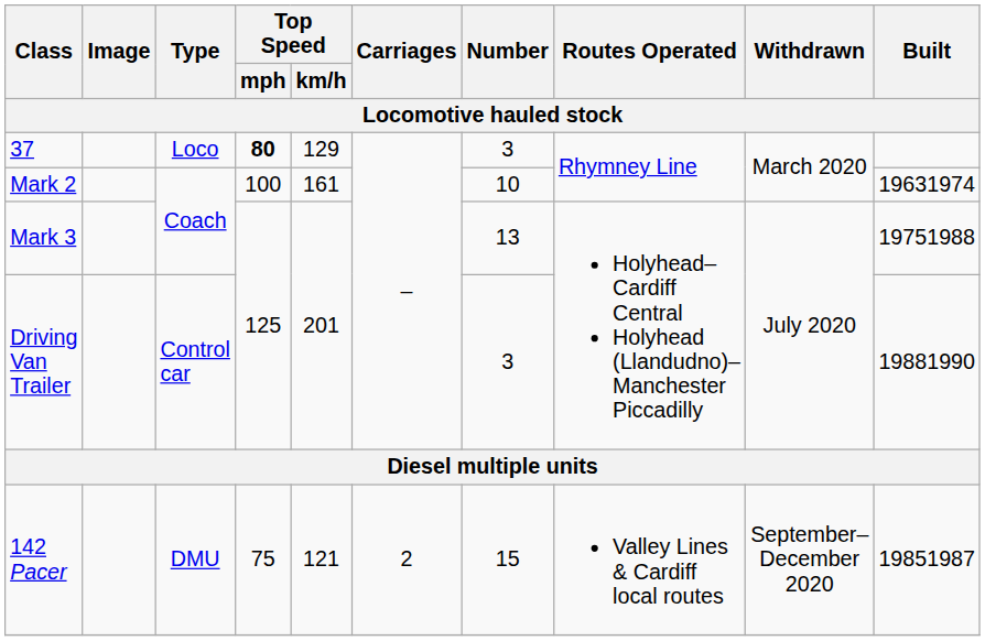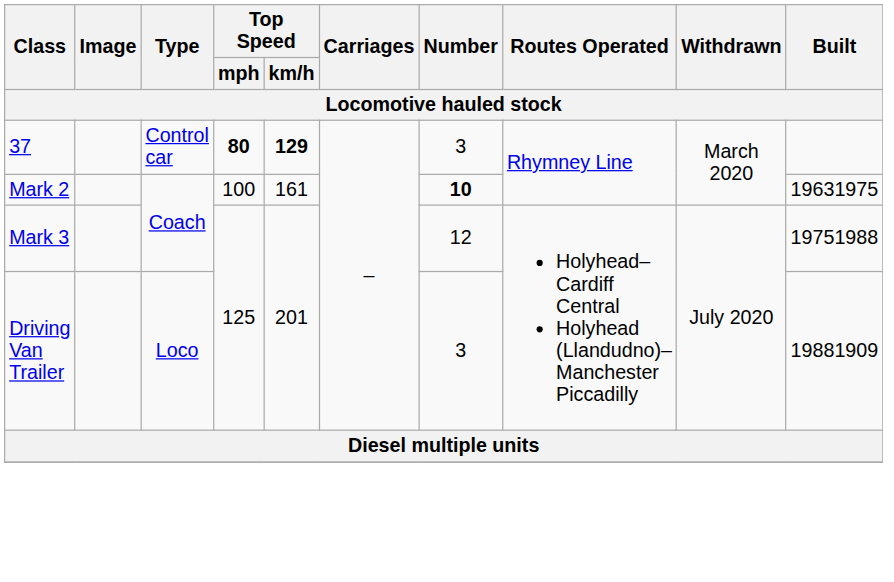37 | Type: Loco -> Control car
37 | Top Speed / km/h: normal -> bold
Mark 2 | Number: normal -> bold
Mark 2 | Built: 19631974 -> 19631975
Mark 3 | Number: 13 -> 12
Driving Van Trailer | Type: Control car -> Loco
Driving Van Trailer | Built: 19881990 -> 19881909
- row: 142 Pacer | DMU | 75 | 121 | 2 | 15 | Valley Lines & Cardiff local routes | September–December 2020 | 19851987
